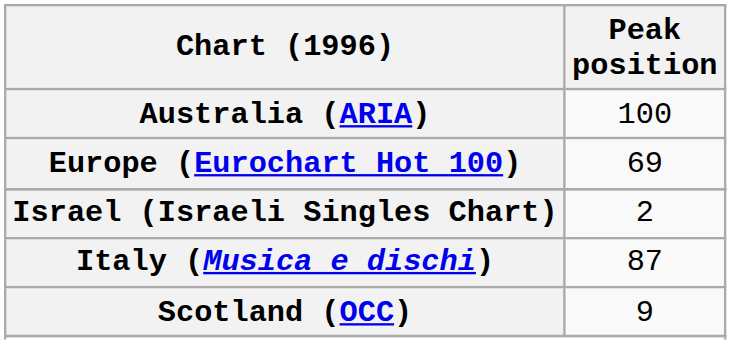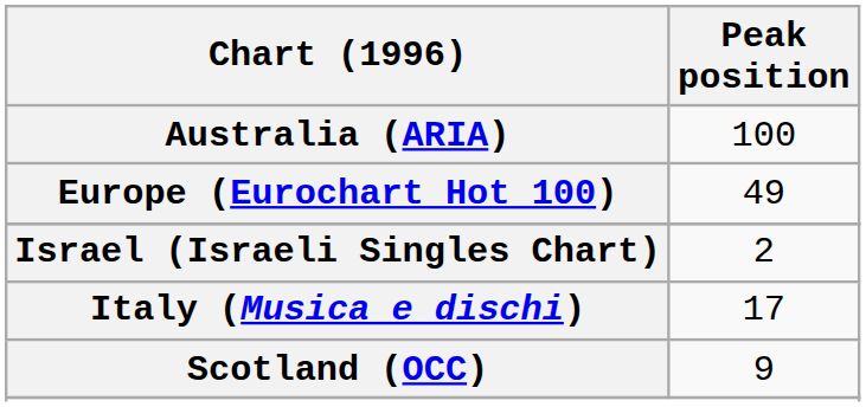Europe (Eurochart Hot 100) | Peak position: 69 -> 49
Italy (Musica e dischi) | Peak position: 87 -> 17
